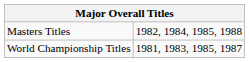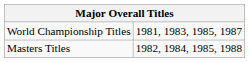rows swapped: World Championship Titles <-> Masters Titles
